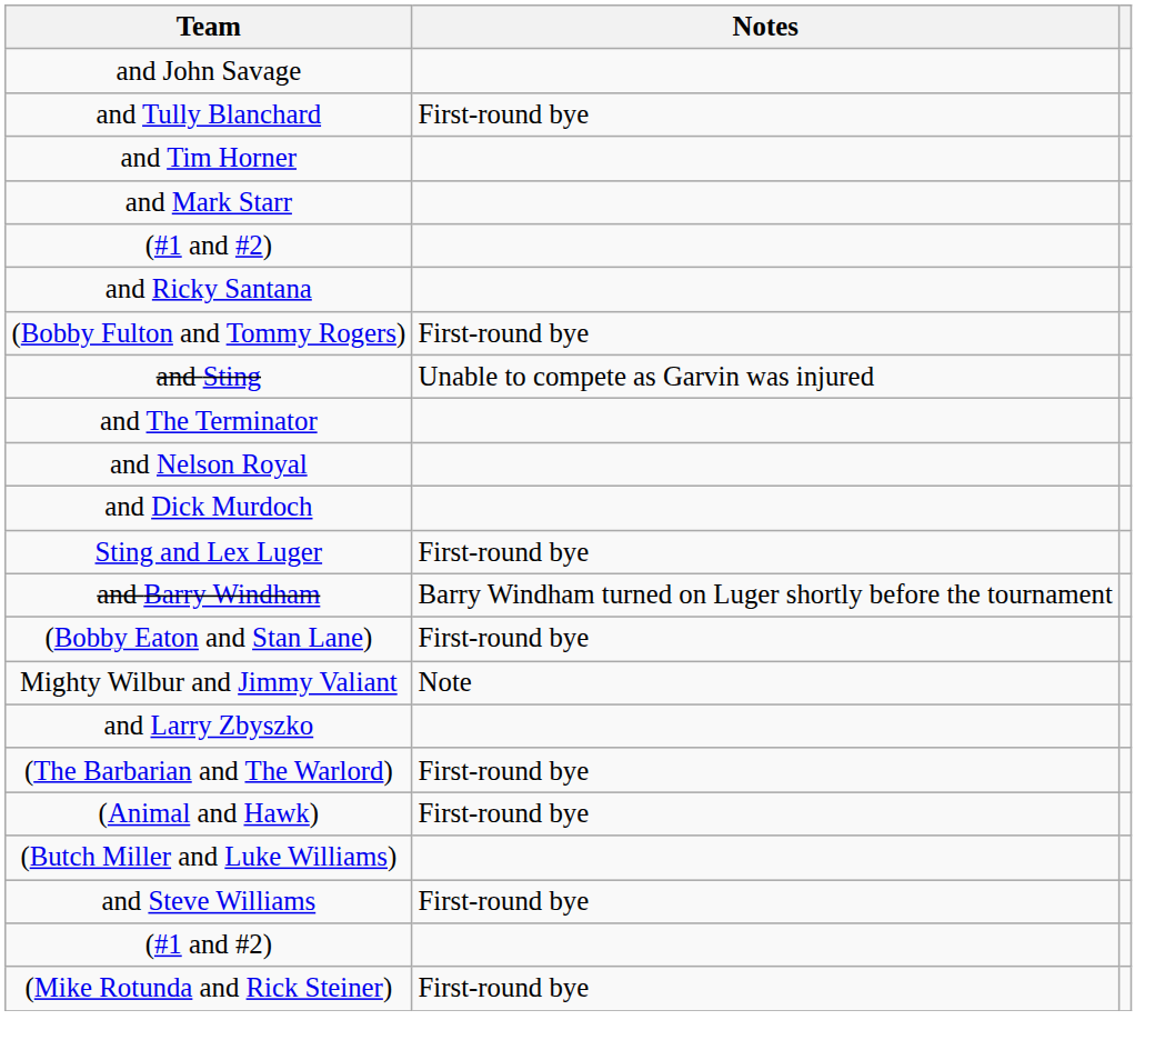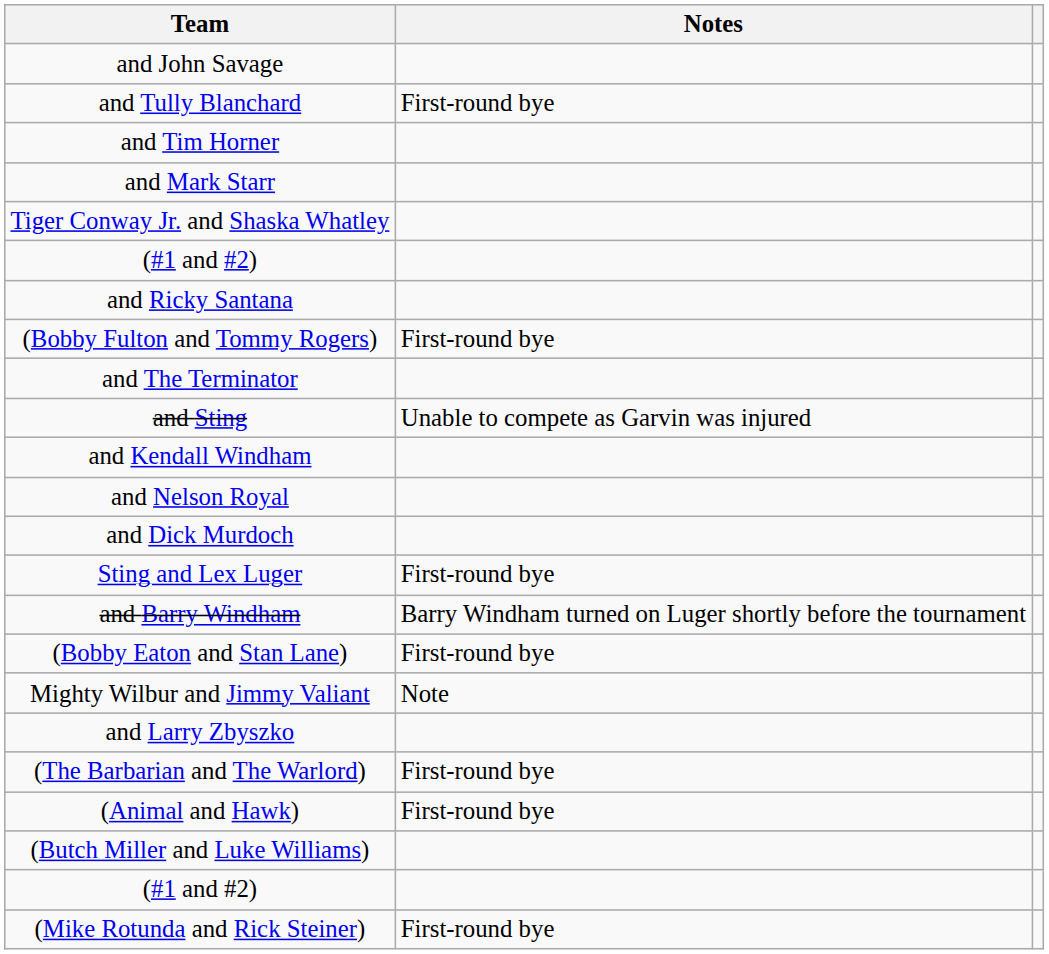+ row: Tiger Conway Jr. and Shaska Whatley
rows swapped: and Sting <-> and The Terminator
+ row: and Kendall Windham
- row: and Steve Williams | First-round bye
